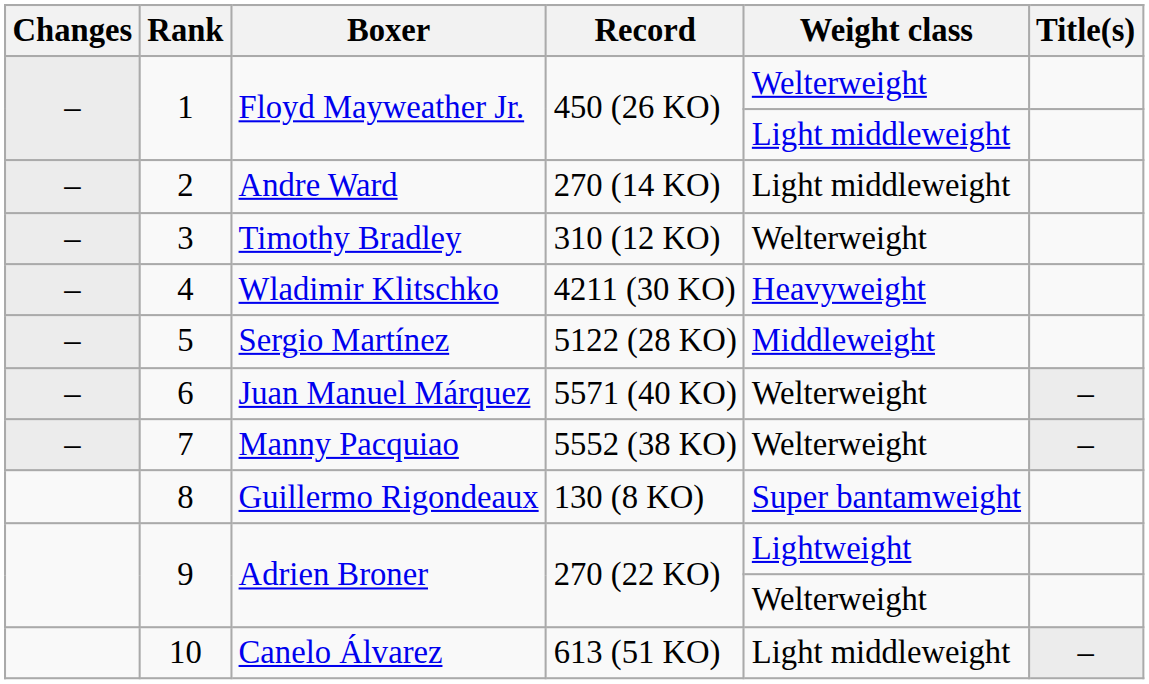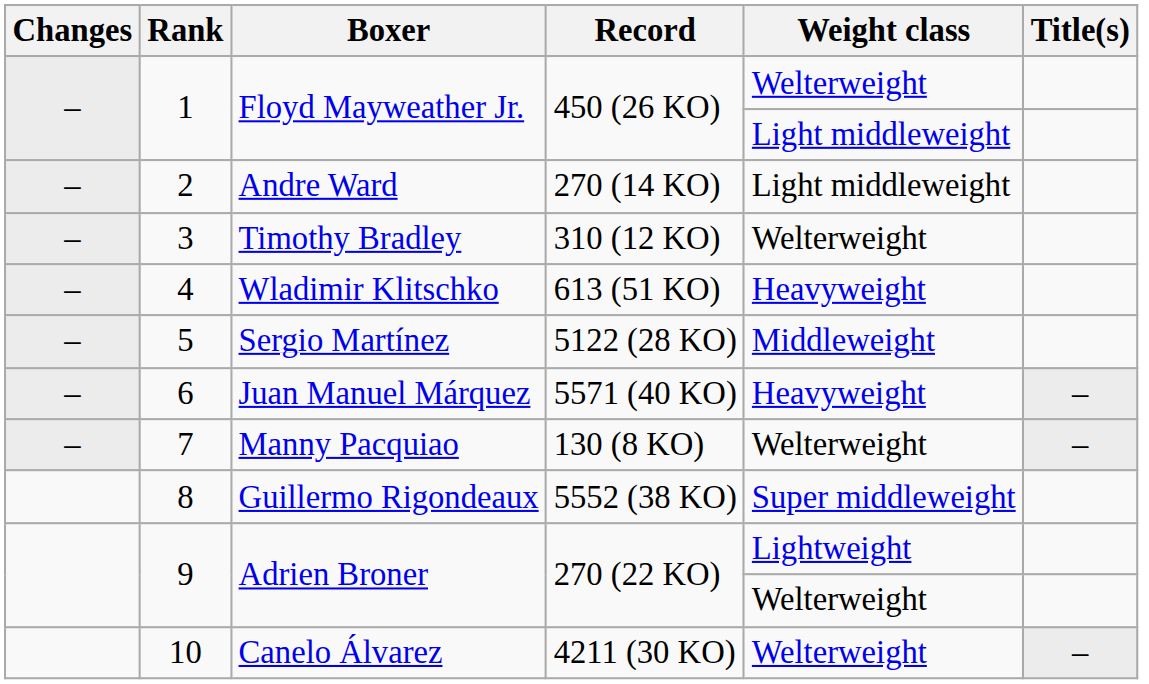4 | Record: 4211 (30 KO) -> 613 (51 KO)
6 | Weight class: Welterweight -> Heavyweight
7 | Record: 5552 (38 KO) -> 130 (8 KO)
8 | Record: 130 (8 KO) -> 5552 (38 KO)
8 | Weight class: Super bantamweight -> Super middleweight
10 | Record: 613 (51 KO) -> 4211 (30 KO)
10 | Weight class: Light middleweight -> Welterweight
